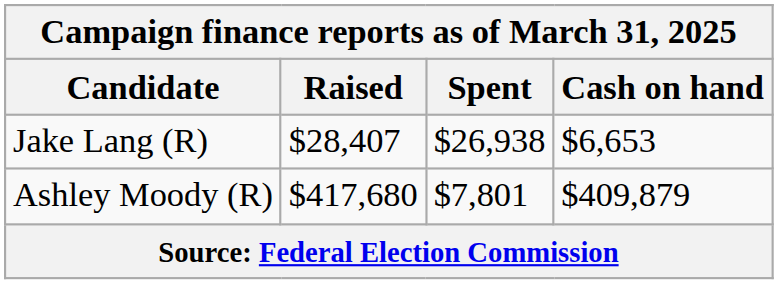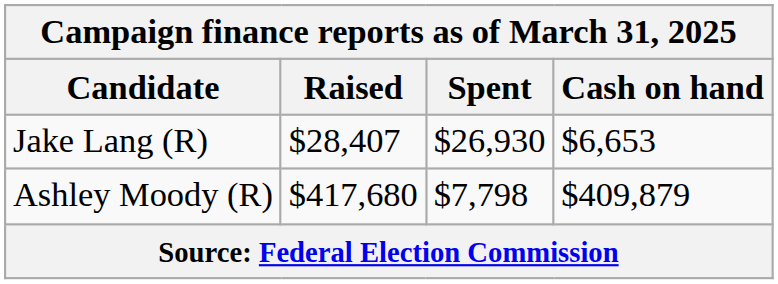Jake Lang (R) | Spent: $26,938 -> $26,930
Ashley Moody (R) | Spent: $7,801 -> $7,798
